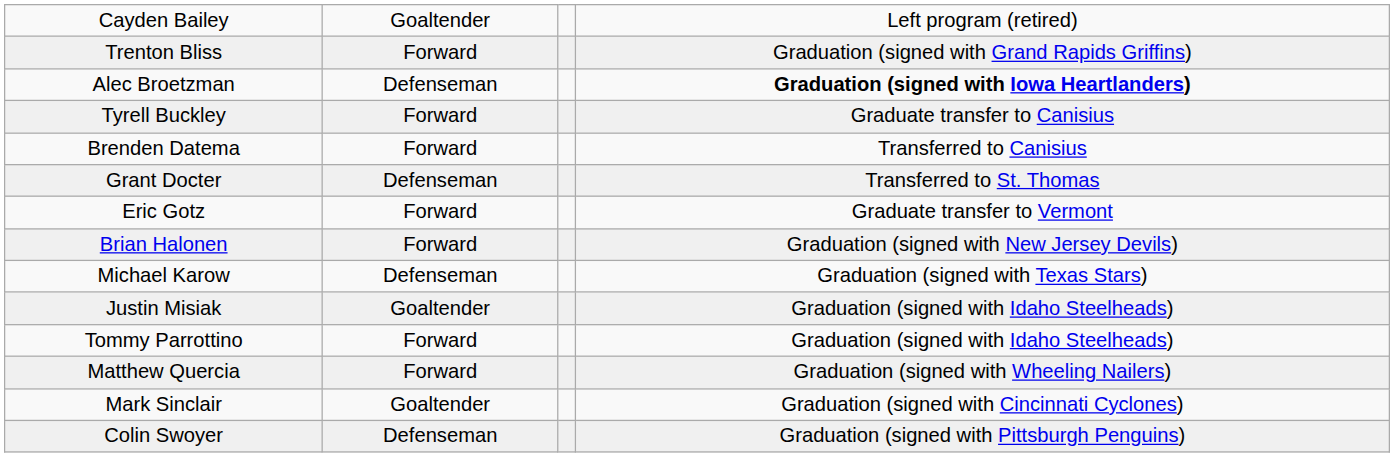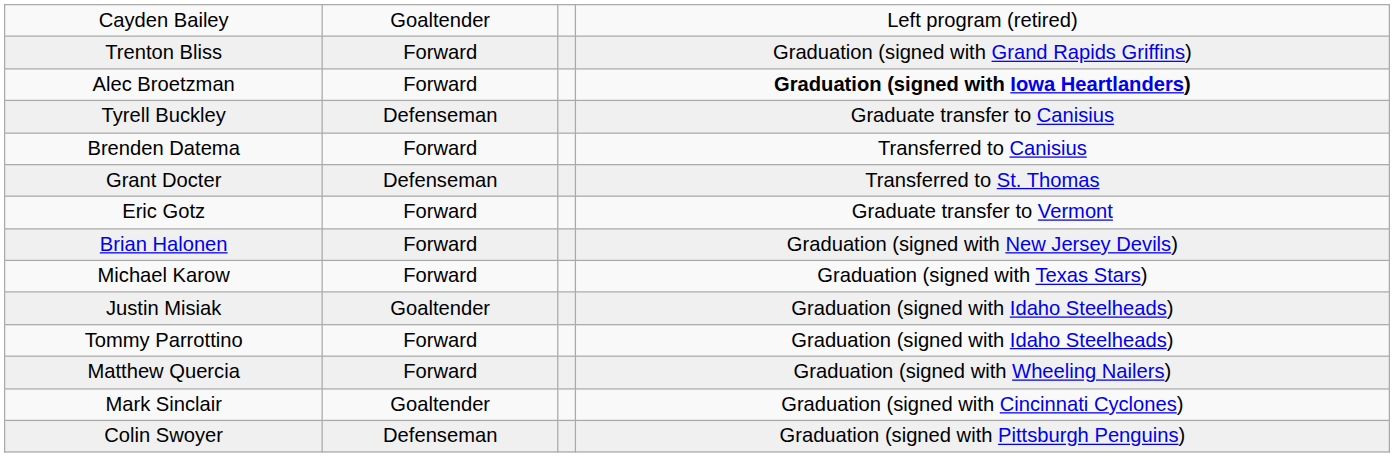Alec Broetzman | column 2: Defenseman -> Forward
Tyrell Buckley | column 2: Forward -> Defenseman
Michael Karow | column 2: Defenseman -> Forward
